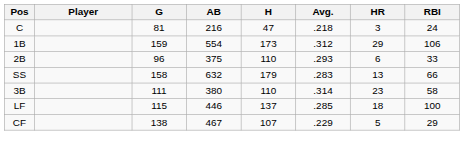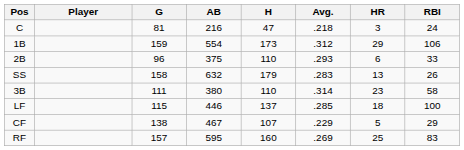SS | RBI: 66 -> 26
+ row: RF | 157 | 595 | 160 | .269 | 25 | 83
